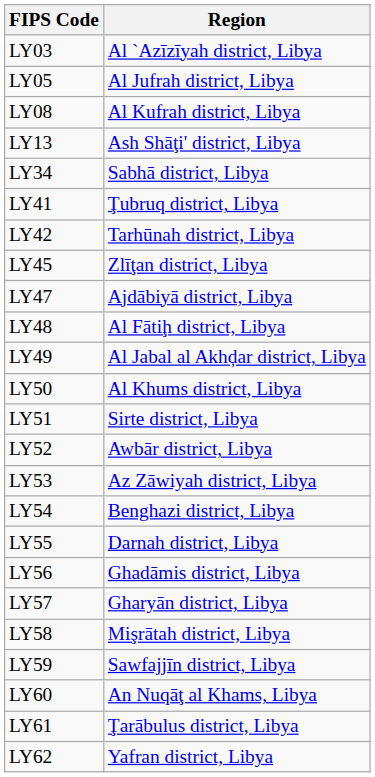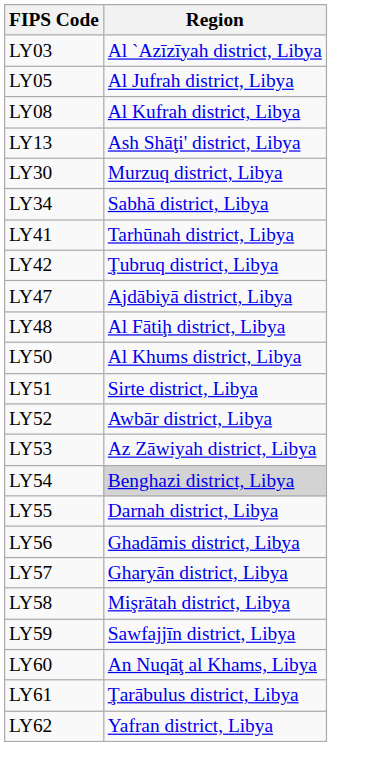+ row: LY30 | Murzuq district, Libya
LY41 | Region: Ţubruq district, Libya -> Tarhūnah district, Libya
LY42 | Region: Tarhūnah district, Libya -> Ţubruq district, Libya
- row: LY45 | Zlīţan district, Libya
- row: LY49 | Al Jabal al Akhḑar district, Libya
LY54 | Region: no background -> lightgrey background
